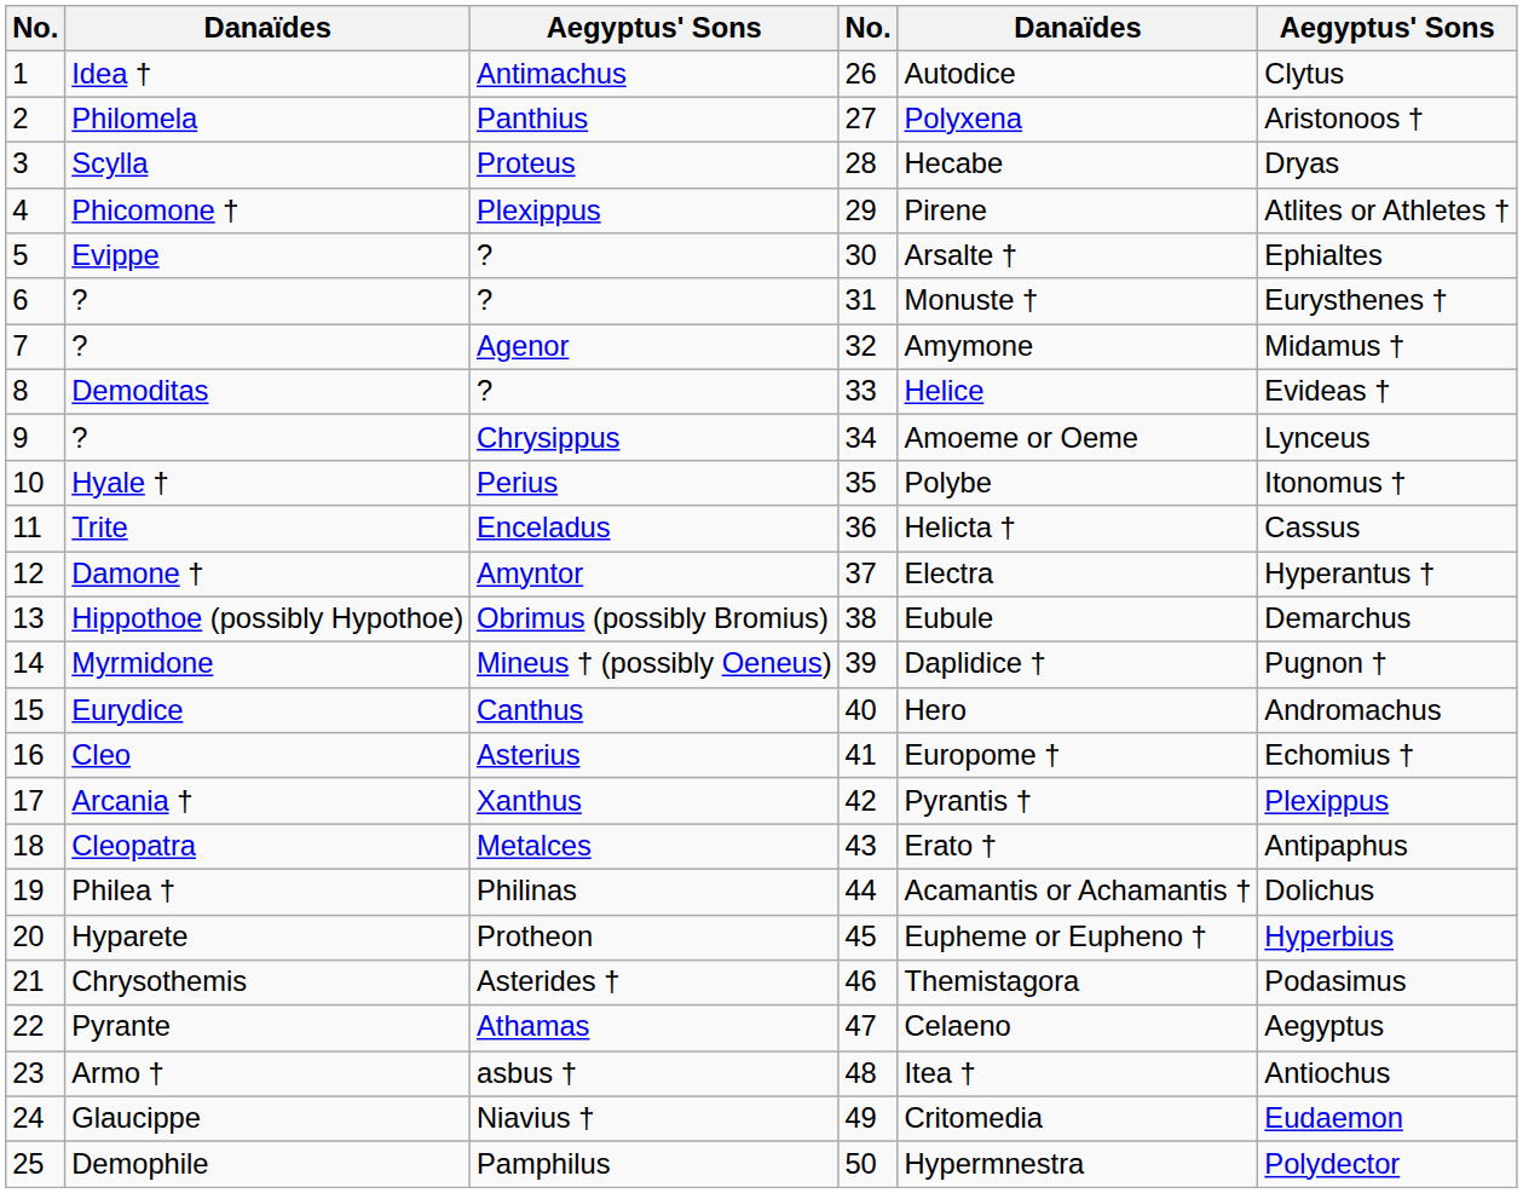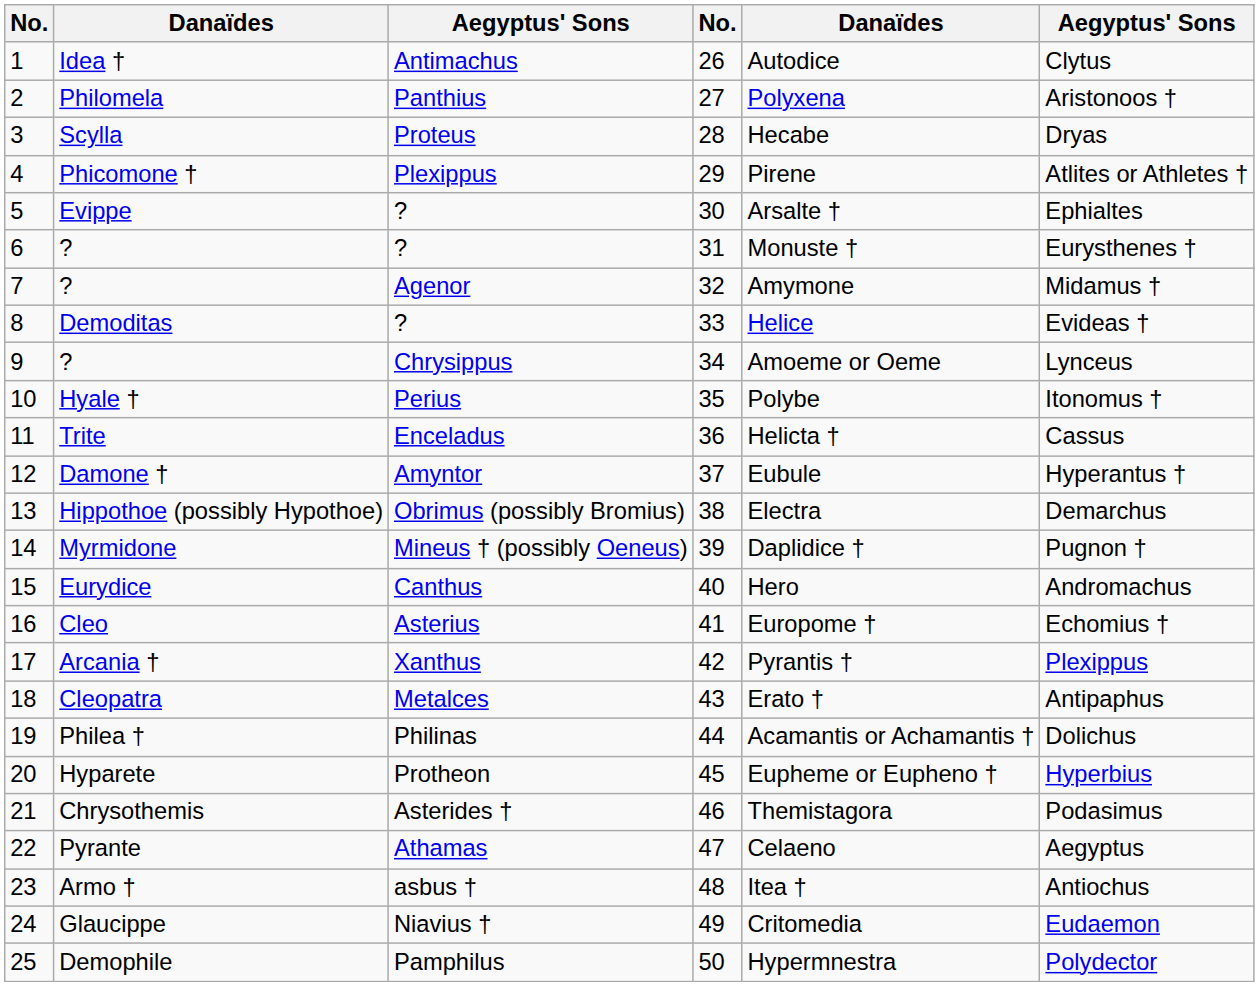Damone † | column 5: Electra -> Eubule
Hippothoe (possibly Hypothoe) | column 5: Eubule -> Electra
